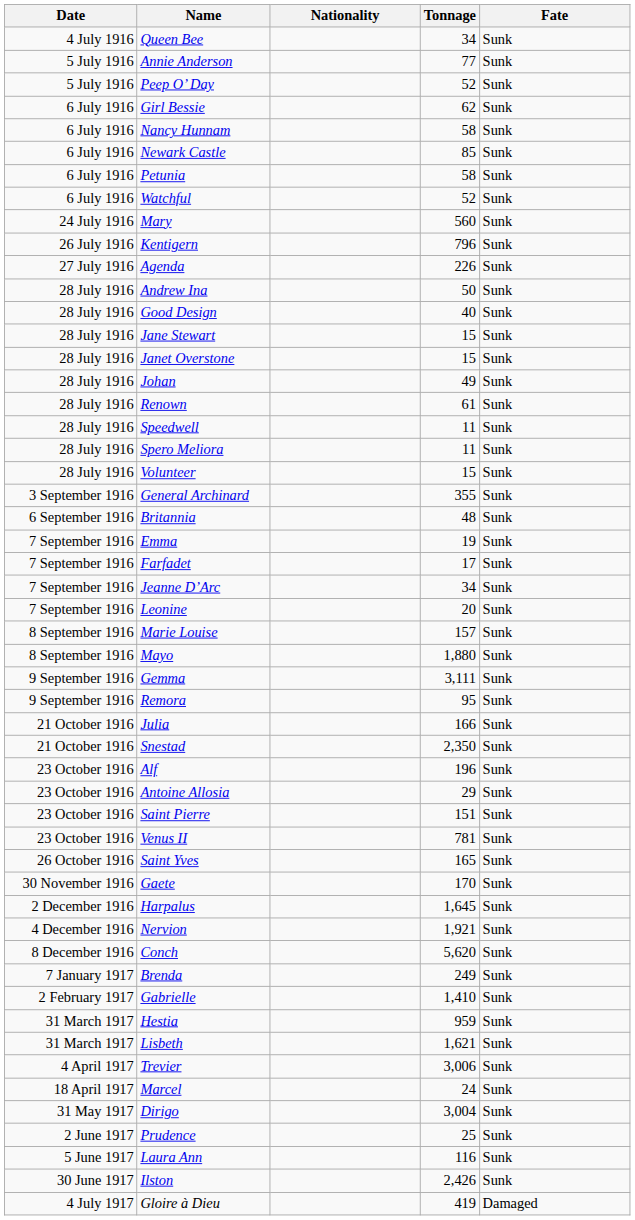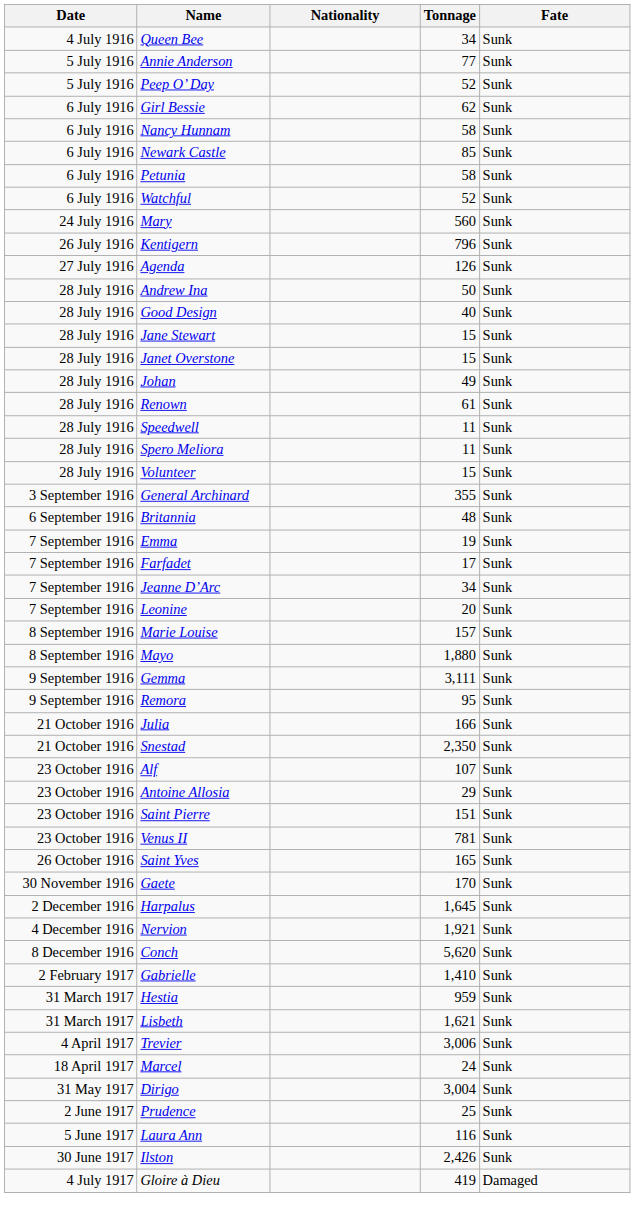Agenda | Tonnage: 226 -> 126
Alf | Tonnage: 196 -> 107
- row: 7 January 1917 | Brenda | 249 | Sunk
